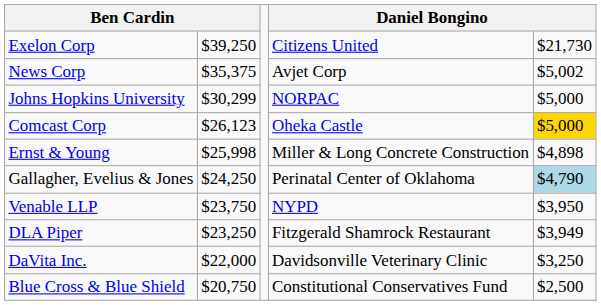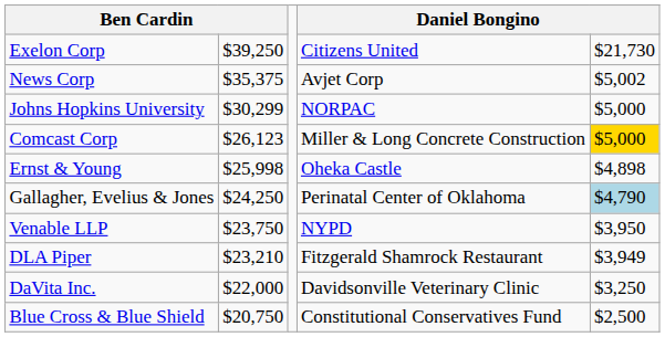Comcast Corp | column 4: Oheka Castle -> Miller & Long Concrete Construction
Ernst & Young | column 4: Miller & Long Concrete Construction -> Oheka Castle
DLA Piper | column 2: $23,250 -> $23,210
